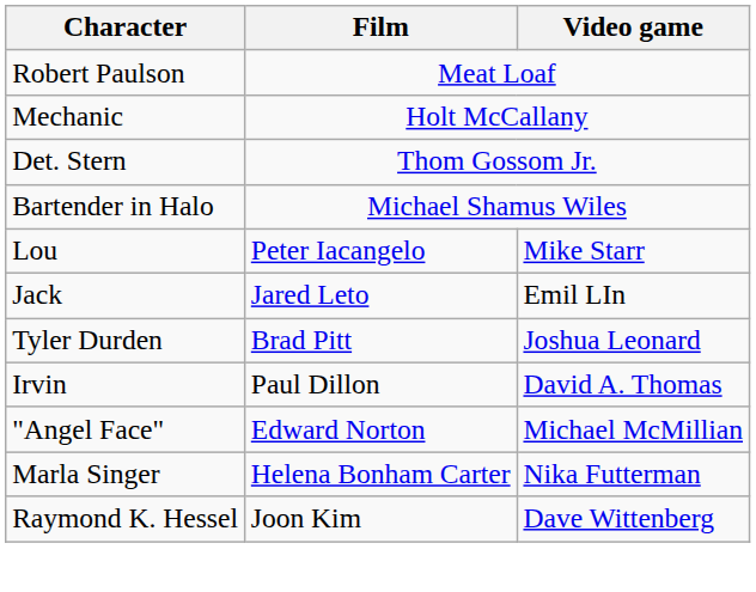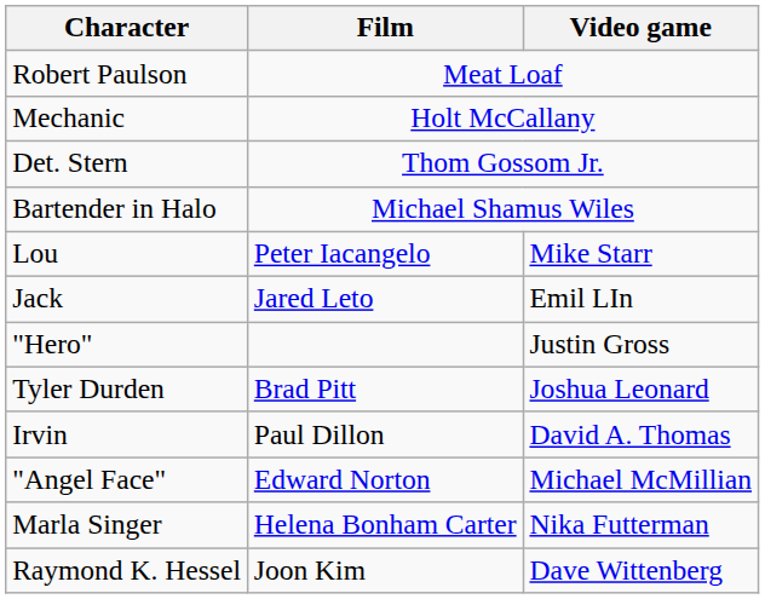+ row: "Hero" | Justin Gross
